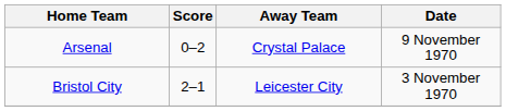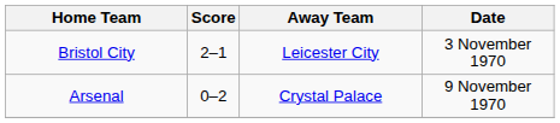rows swapped: Bristol City <-> Arsenal
